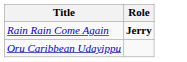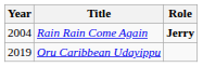+ column: Year | 2004 | 2019
